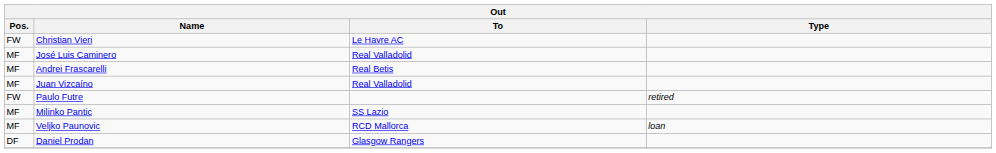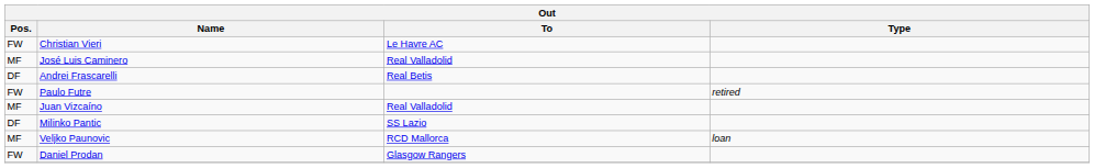Andrei Frascarelli | Pos.: MF -> DF
rows swapped: Paulo Futre <-> Juan Vizcaíno
Milinko Pantic | Pos.: MF -> DF
Daniel Prodan | Pos.: DF -> FW
